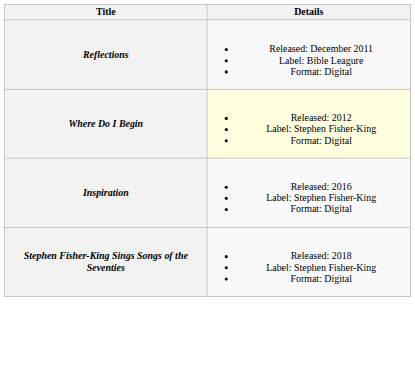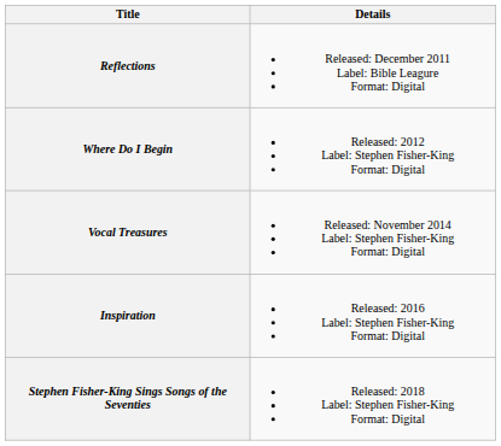Where Do I Begin | Details: lightyellow background -> no background
+ row: Vocal Treasures | Released: November 2014 Label: Stephen Fisher-King Format: Digital
